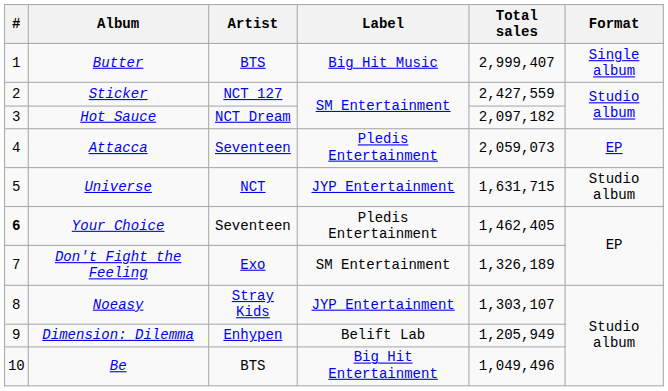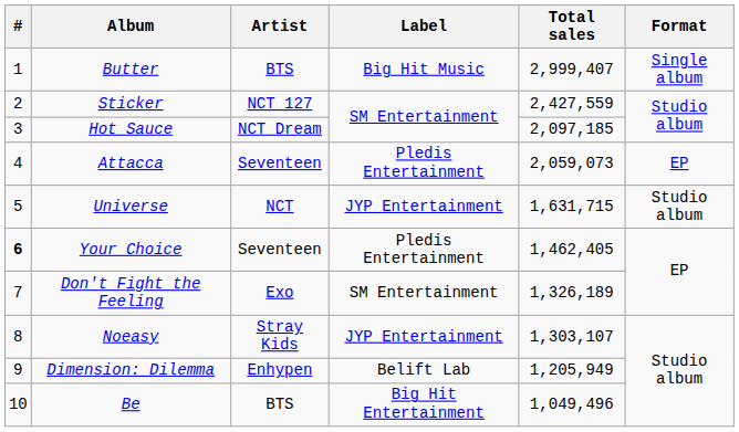Hot Sauce | Total sales: 2,097,182 -> 2,097,185
